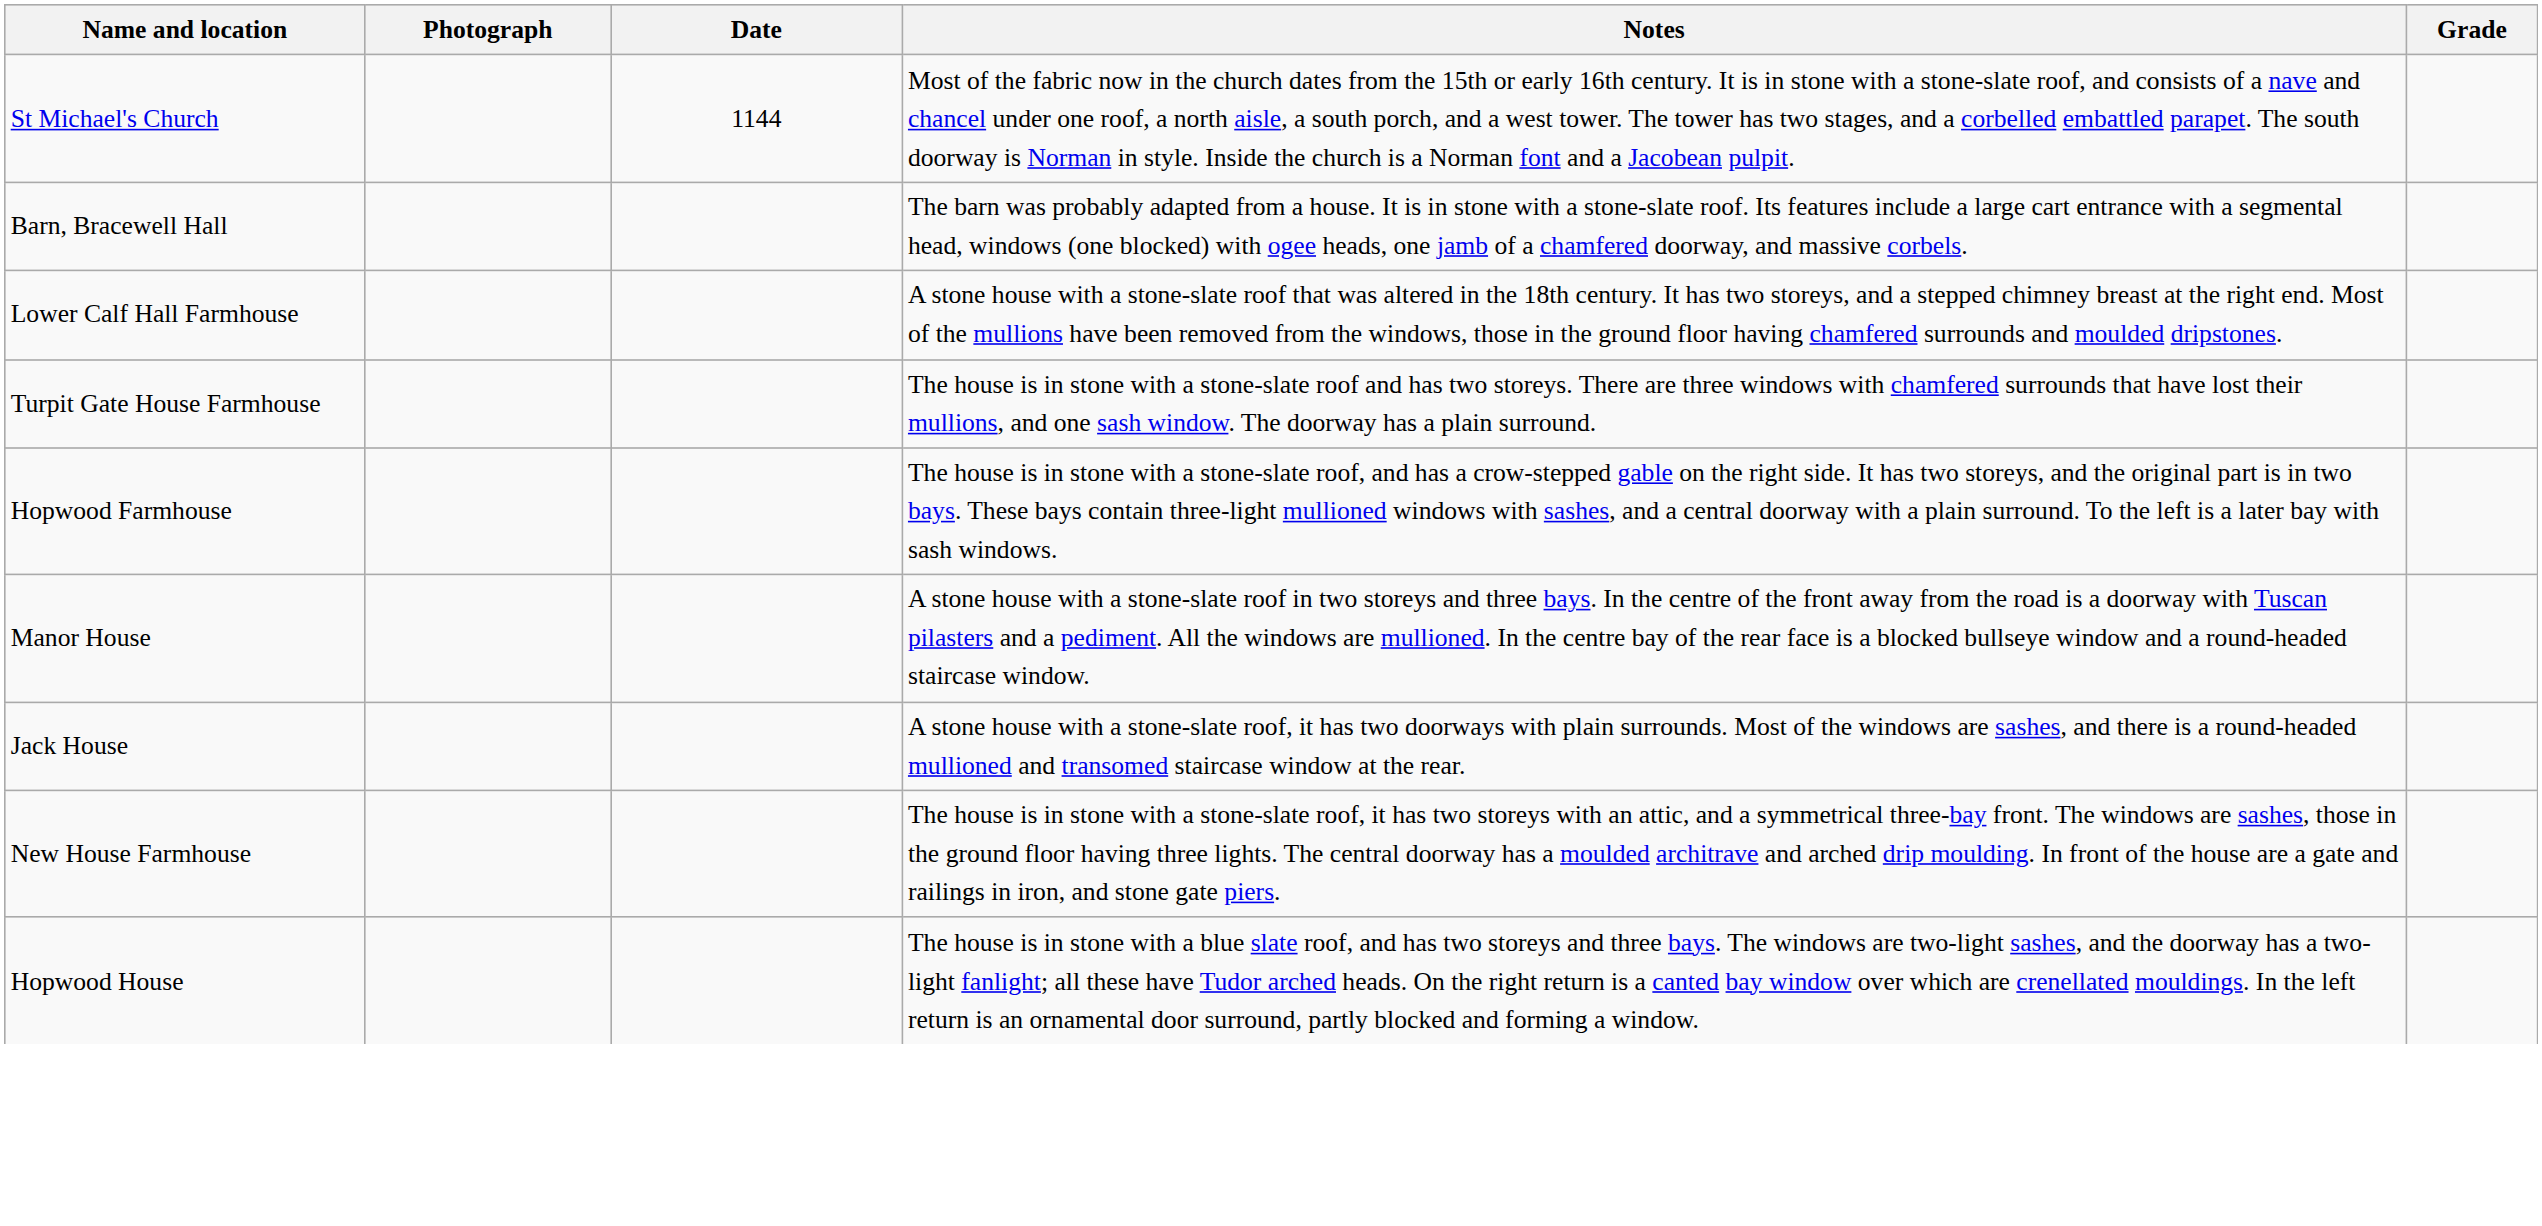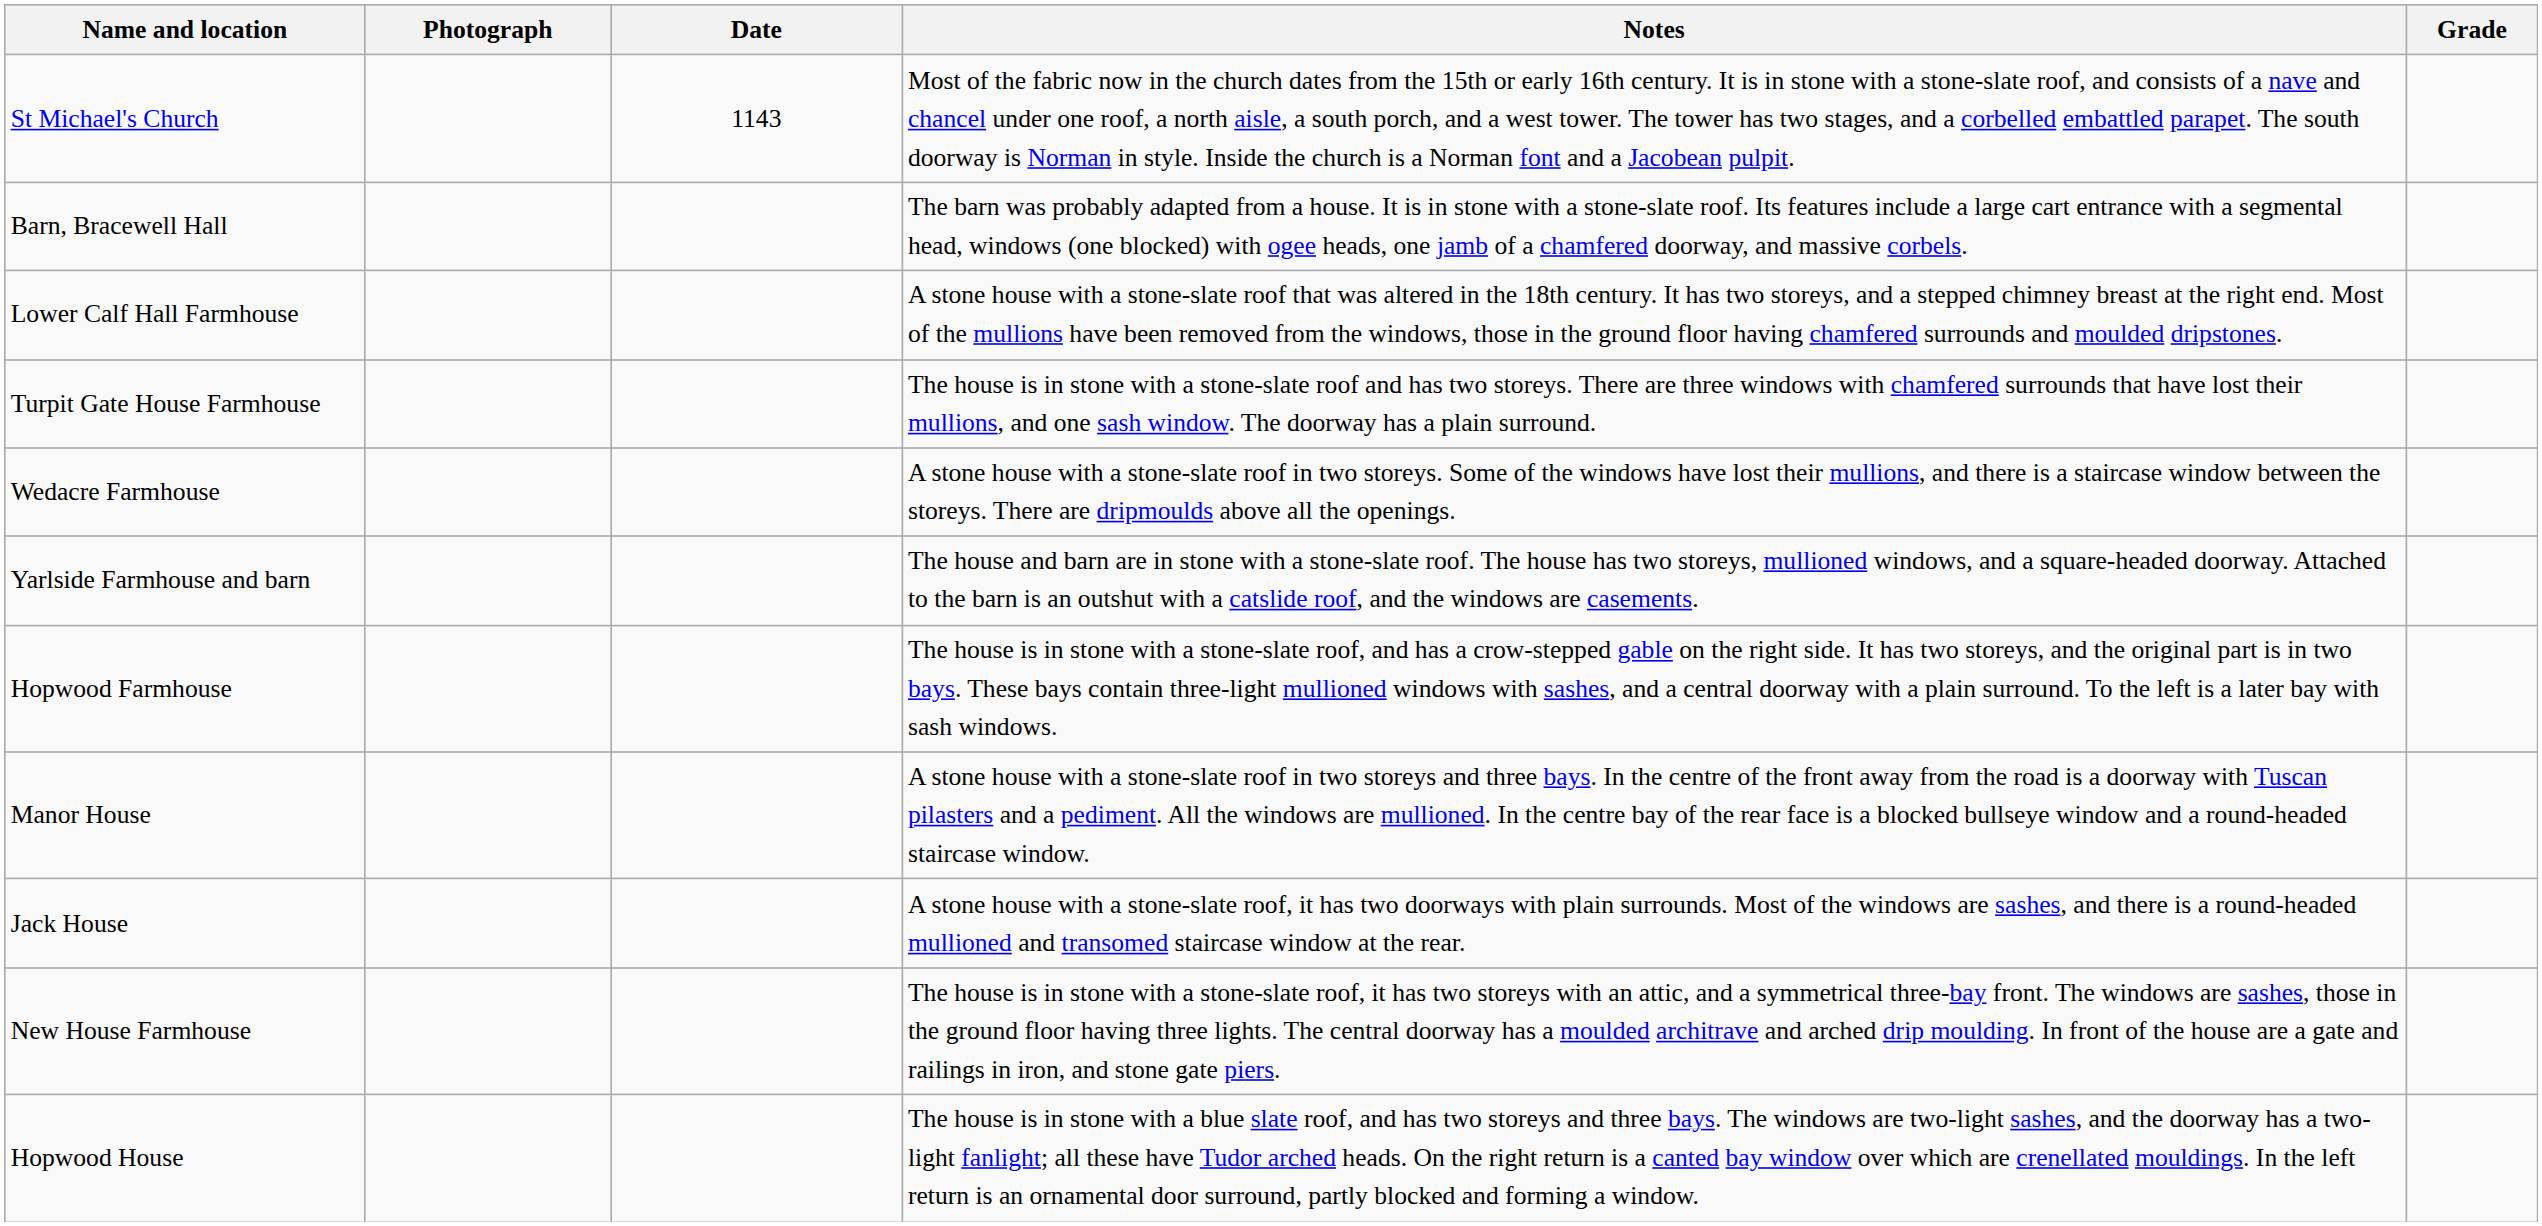St Michael's Church | Date: 1144 -> 1143
+ row: Wedacre Farmhouse | A stone house with a stone-slate roof in two storeys. Some of the windows have lost their mullions, and there is a staircase window between the storeys. There are dripmoulds above all the openings.
+ row: Yarlside Farmhouse and barn | The house and barn are in stone with a stone-slate roof. The house has two storeys, mullioned windows, and a square-headed doorway. Attached to the barn is an outshut with a catslide roof, and the windows are casements.
